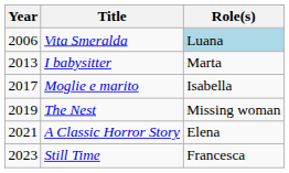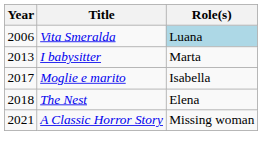The Nest | Year: 2019 -> 2018
The Nest | Role(s): Missing woman -> Elena
A Classic Horror Story | Role(s): Elena -> Missing woman
- row: 2023 | Still Time | Francesca
